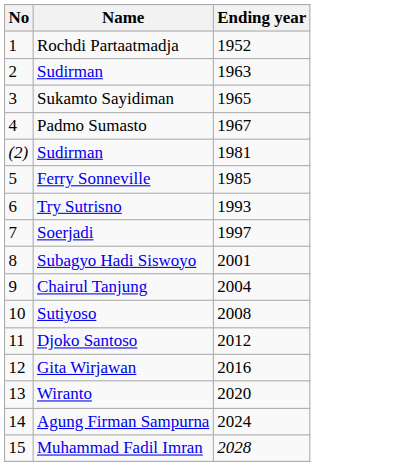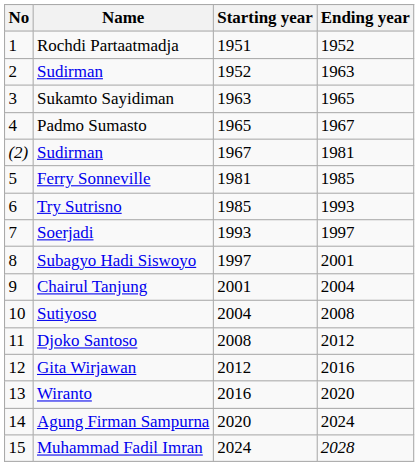+ column: Starting year | 1951 | 1952 | 1963 | 1965 | 1967 | 1981 | 1985 | 1993 | 1997 | 2001 | 2004 | 2008 | 2012 | 2016 | 2020 | 2024
